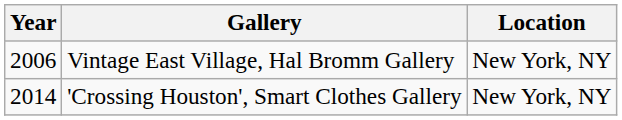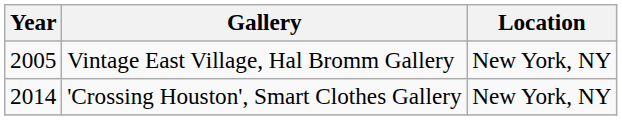Vintage East Village, Hal Bromm Gallery | Year: 2006 -> 2005
